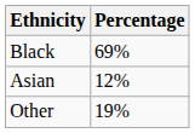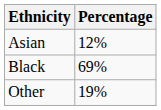rows swapped: Asian <-> Black
